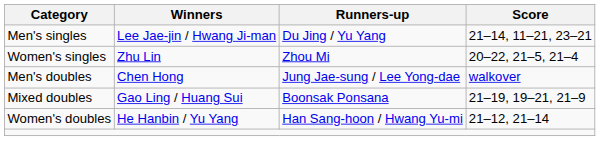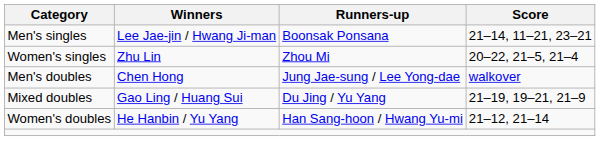Men's singles | Runners-up: Du Jing / Yu Yang -> Boonsak Ponsana
Mixed doubles | Runners-up: Boonsak Ponsana -> Du Jing / Yu Yang
